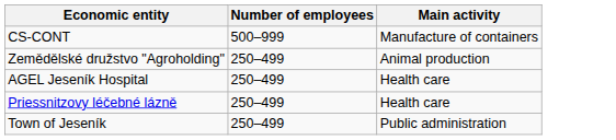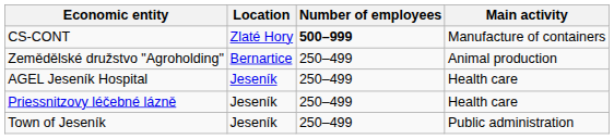+ column: Location | Zlaté Hory | Bernartice | Jeseník | Jeseník | Jeseník
CS-CONT | Number of employees: normal -> bold
